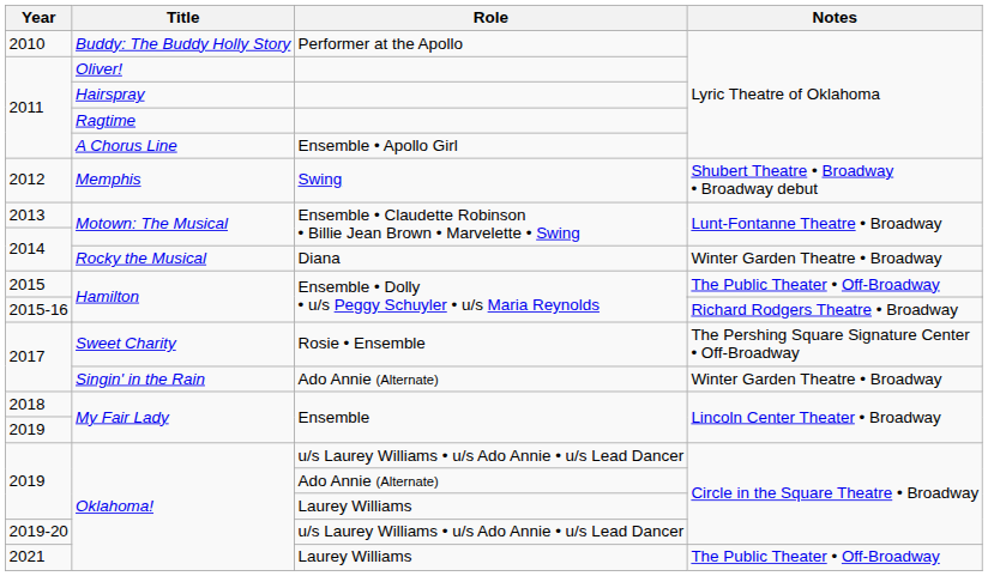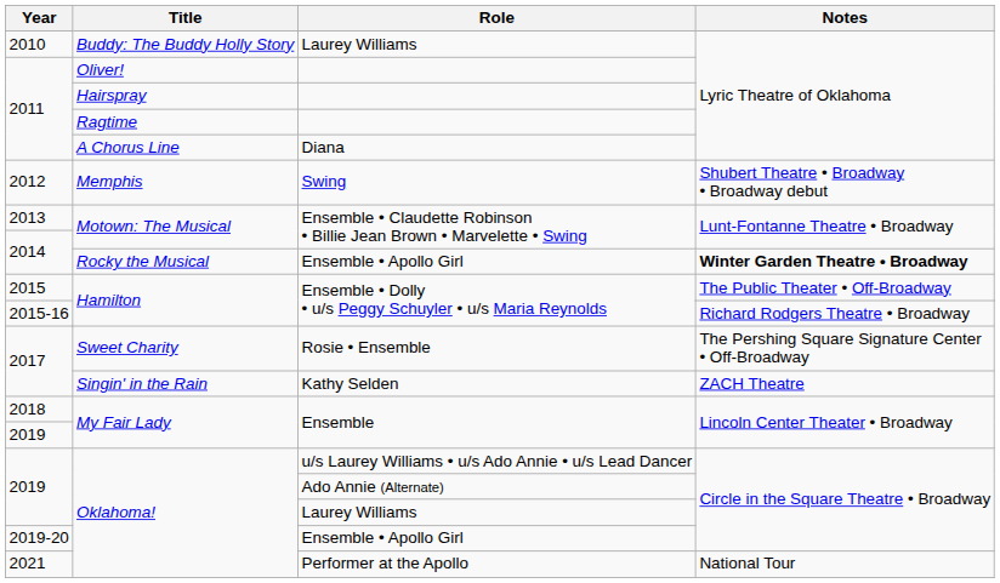Buddy: The Buddy Holly Story | Role: Performer at the Apollo -> Laurey Williams
A Chorus Line | Role: Ensemble • Apollo Girl -> Diana
Rocky the Musical | Role: Diana -> Ensemble • Apollo Girl
Rocky the Musical | Notes: normal -> bold
Singin' in the Rain | Role: Ado Annie (Alternate) -> Kathy Selden
Singin' in the Rain | Notes: Winter Garden Theatre • Broadway -> ZACH Theatre
2019-20 / Oklahoma! | Role: u/s Laurey Williams • u/s Ado Annie • u/s Lead Dancer -> Ensemble • Apollo Girl
2021 / Oklahoma! | Role: Laurey Williams -> Performer at the Apollo
2021 / Oklahoma! | Notes: The Public Theater • Off-Broadway -> National Tour
